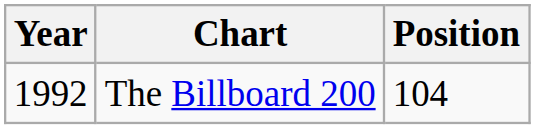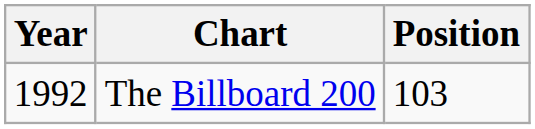The Billboard 200 | Position: 104 -> 103
